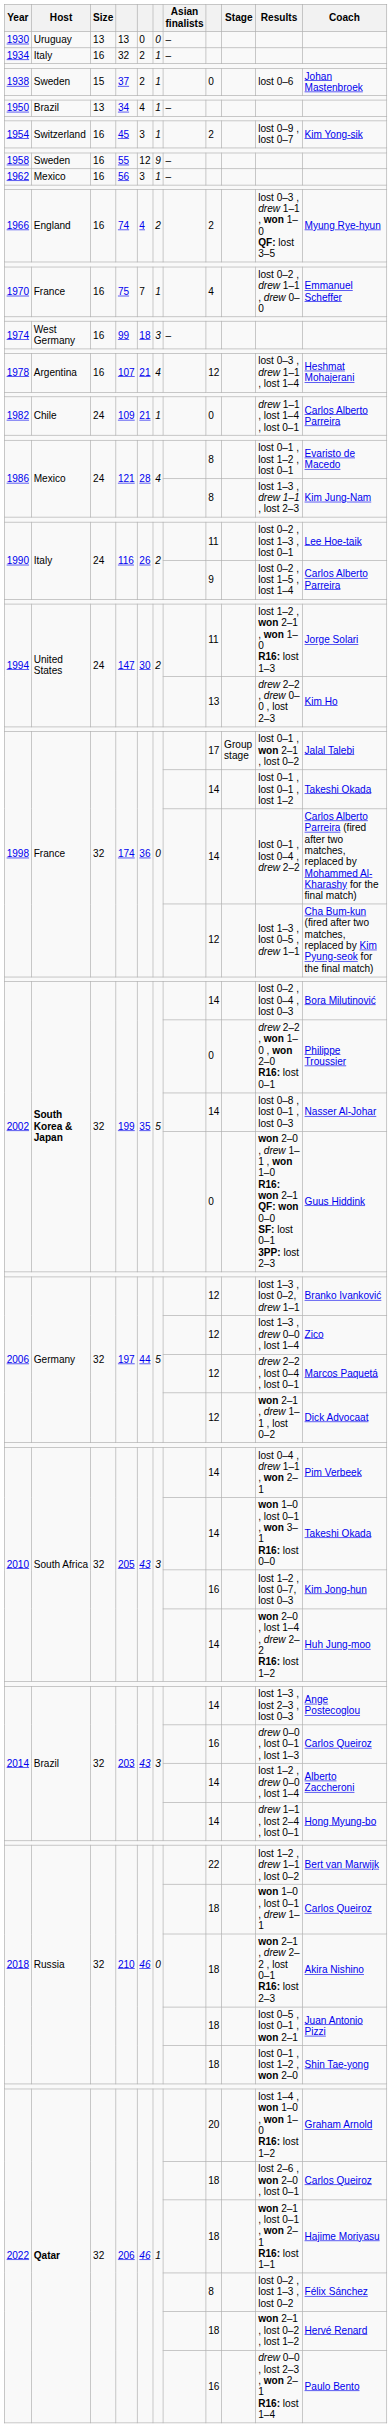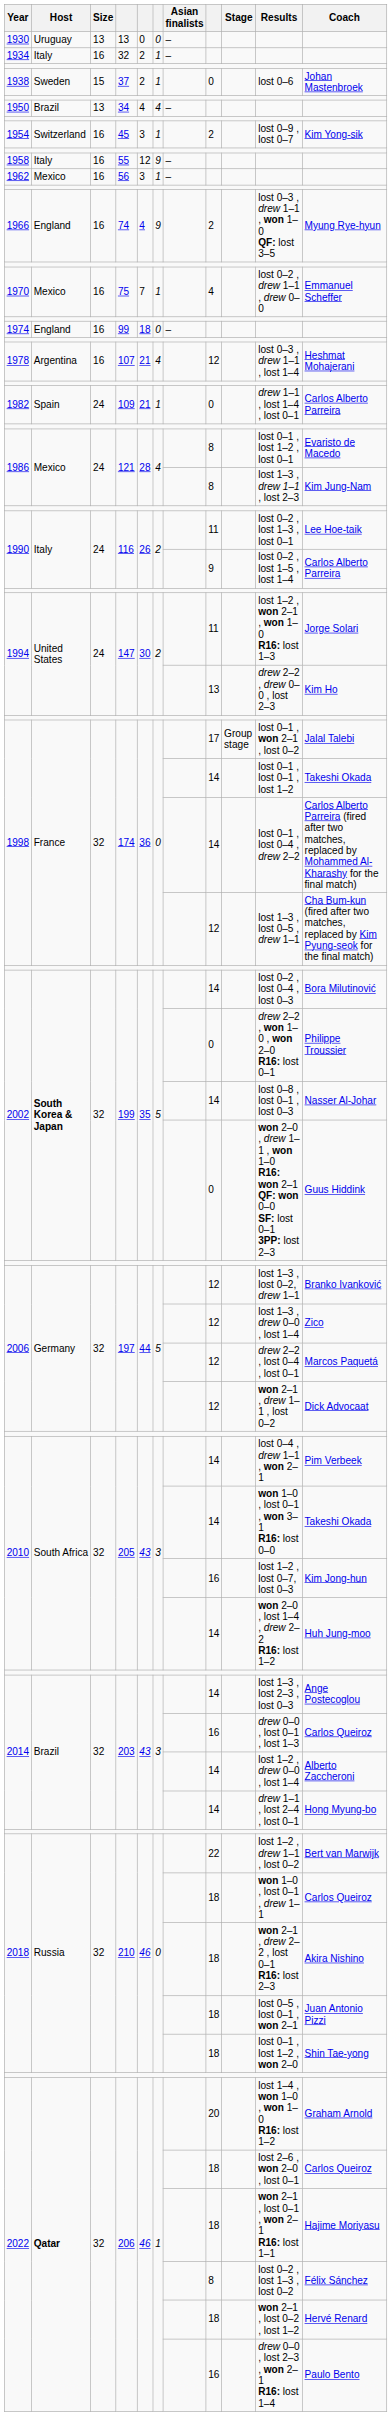1950 | column 6: 1 -> 4
1958 | Host: Sweden -> Italy
1966 | column 6: 2 -> 9
1970 | Host: France -> Mexico
1974 | Host: West Germany -> England
1974 | column 6: 3 -> 0
1982 | Host: Chile -> Spain
